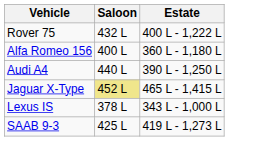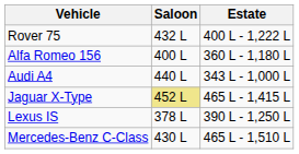Audi A4 | Estate: 390 L - 1,250 L -> 343 L - 1,000 L
Lexus IS | Estate: 343 L - 1,000 L -> 390 L - 1,250 L
+ row: Mercedes-Benz C-Class | 430 L | 465 L - 1,510 L
- row: SAAB 9-3 | 425 L | 419 L - 1,273 L
